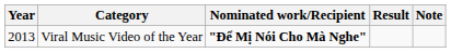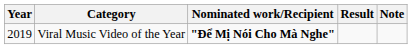Viral Music Video of the Year | Year: 2013 -> 2019
